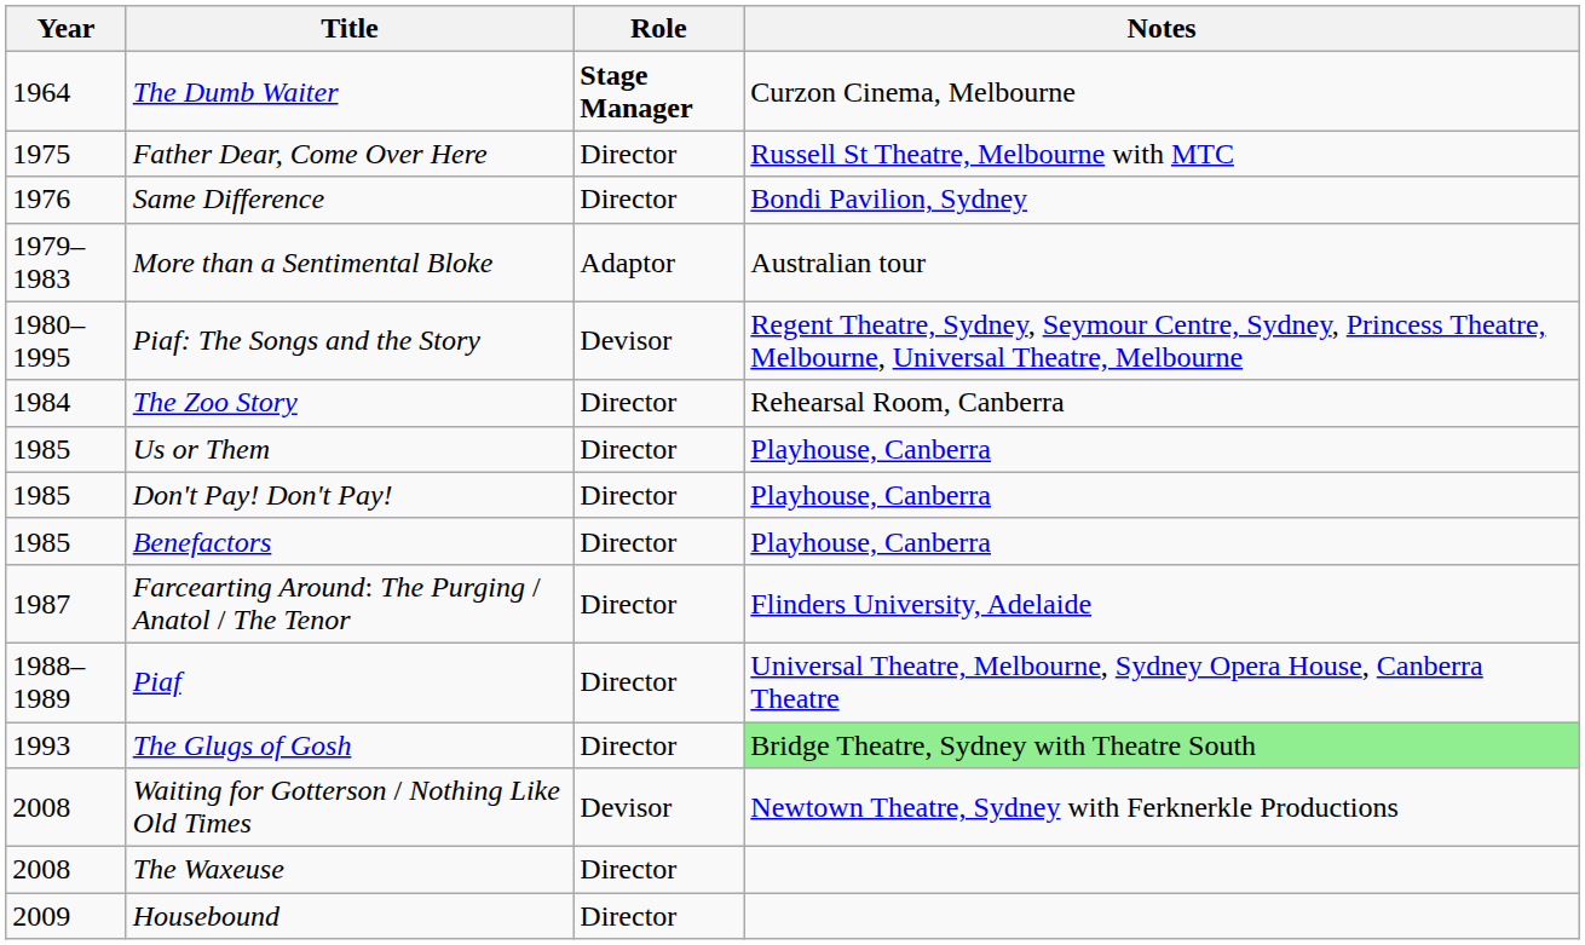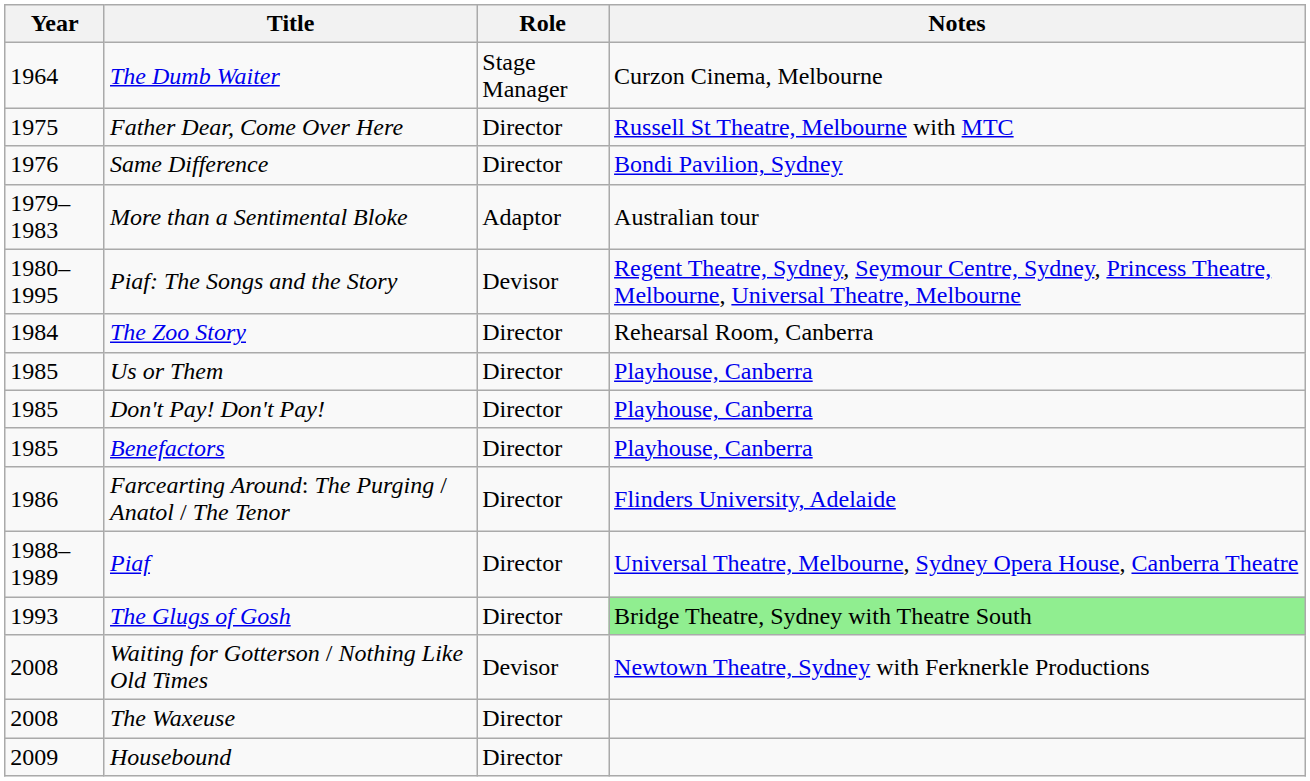The Dumb Waiter | Role: bold -> normal
Farcearting Around: The Purging / Anatol / The Tenor | Year: 1987 -> 1986
